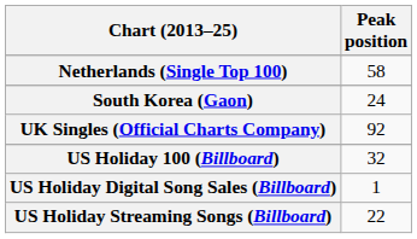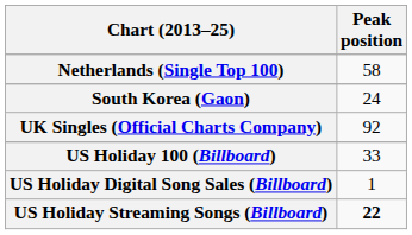US Holiday 100 (Billboard) | Peak position: 32 -> 33
US Holiday Streaming Songs (Billboard) | Peak position: normal -> bold
